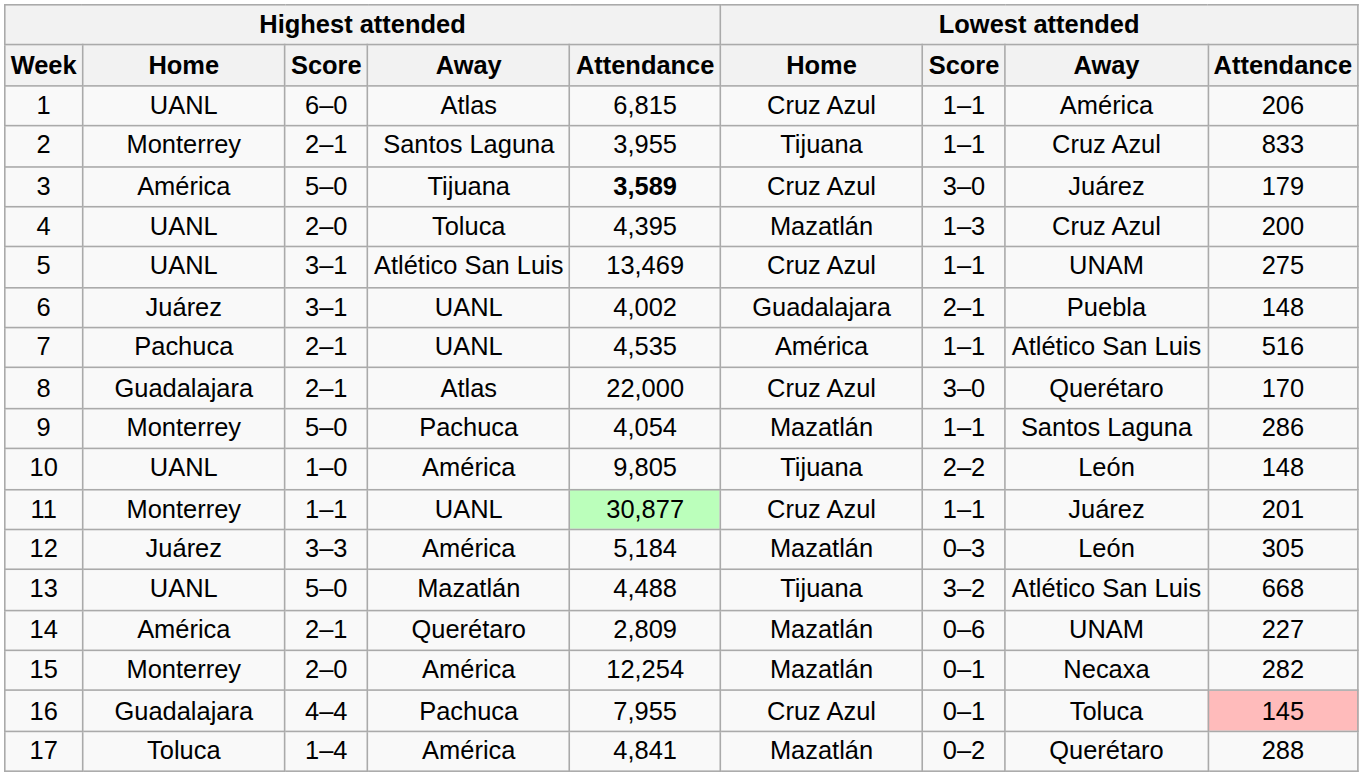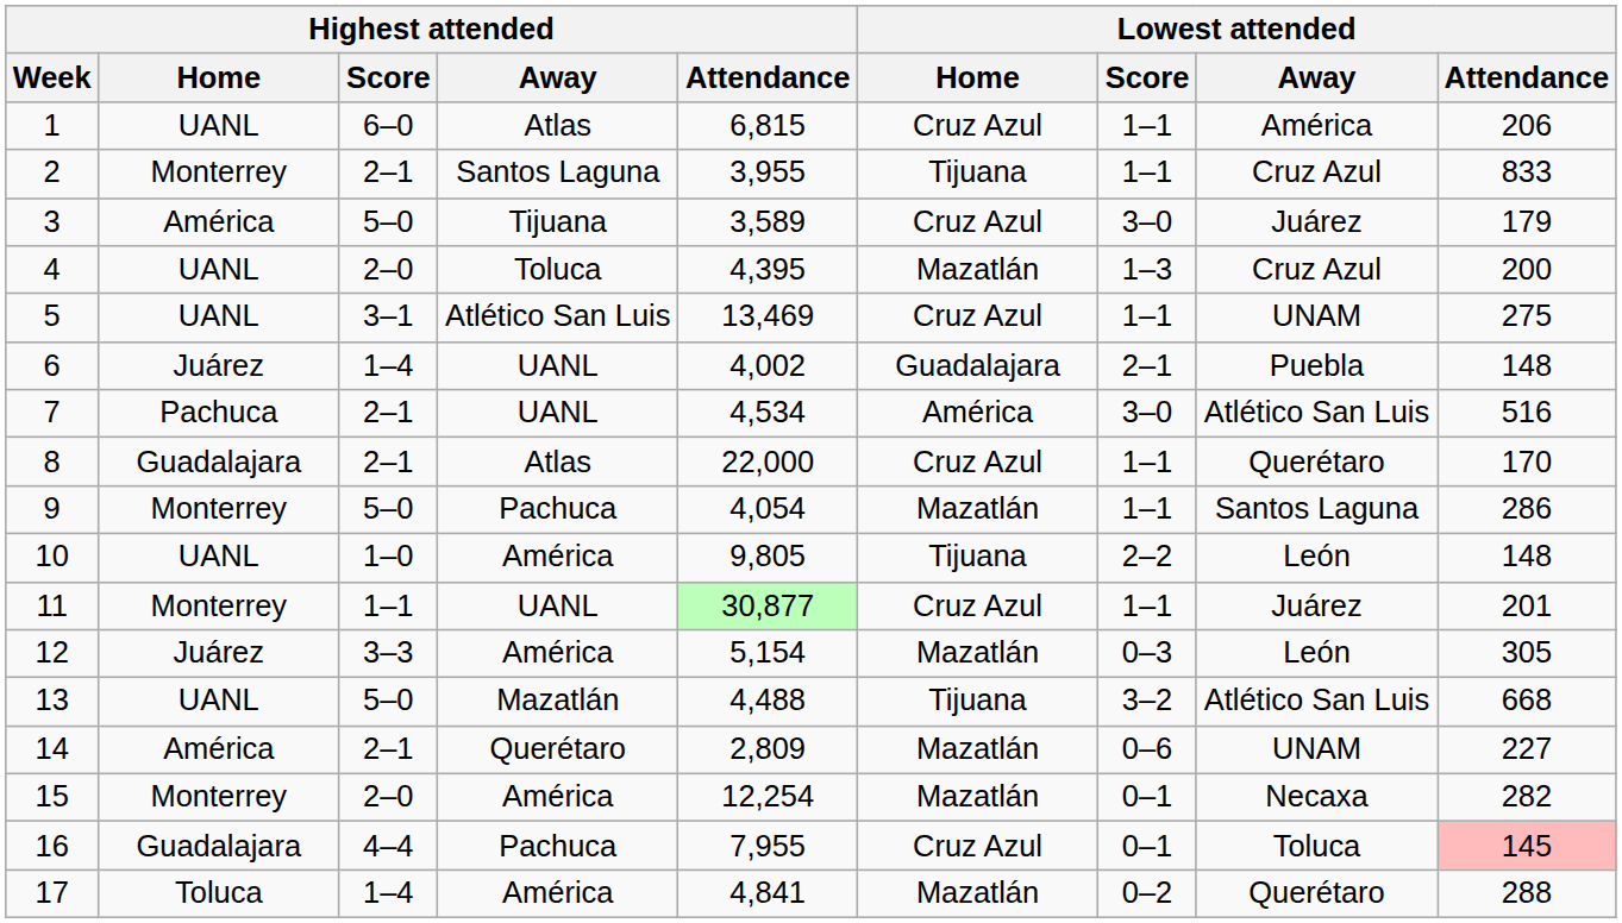3 | Highest attended / Attendance: bold -> normal
6 | Highest attended / Score: 3–1 -> 1–4
7 | Highest attended / Attendance: 4,535 -> 4,534
7 | Lowest attended / Score: 1–1 -> 3–0
8 | Lowest attended / Score: 3–0 -> 1–1
12 | Highest attended / Attendance: 5,184 -> 5,154
